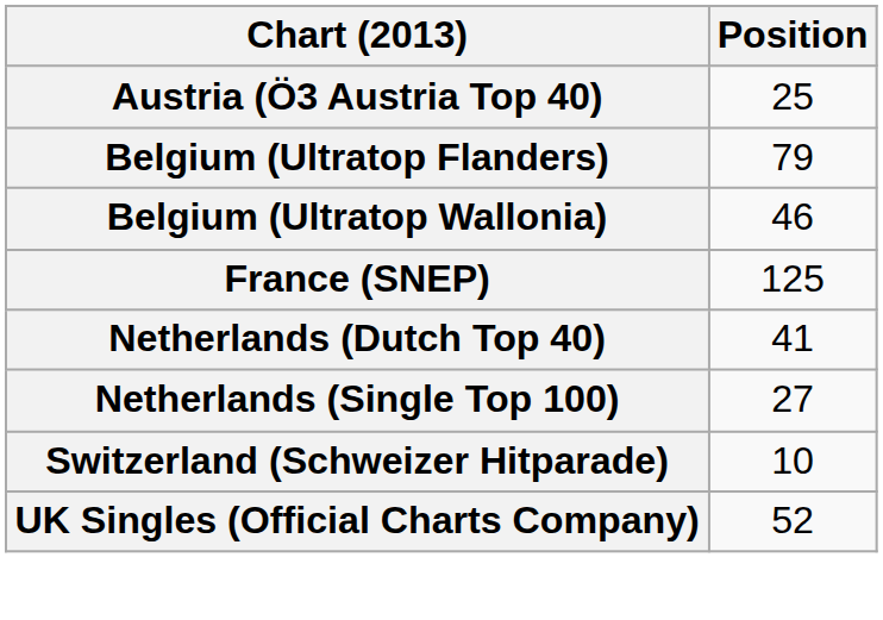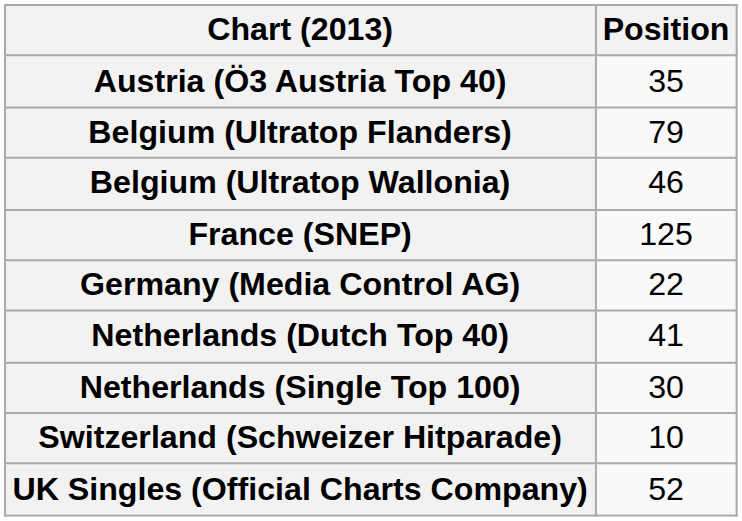Austria (Ö3 Austria Top 40) | Position: 25 -> 35
+ row: Germany (Media Control AG) | 22
Netherlands (Single Top 100) | Position: 27 -> 30
